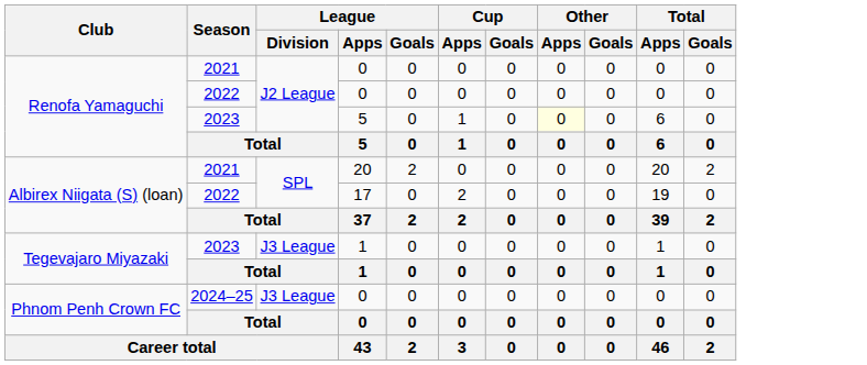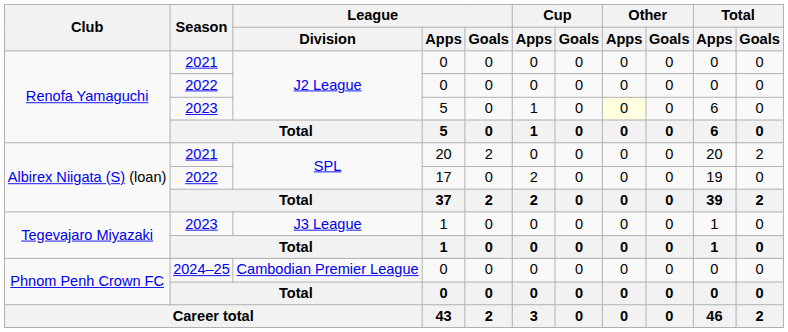2024–25 / 0 | League / Division: J3 League -> Cambodian Premier League
